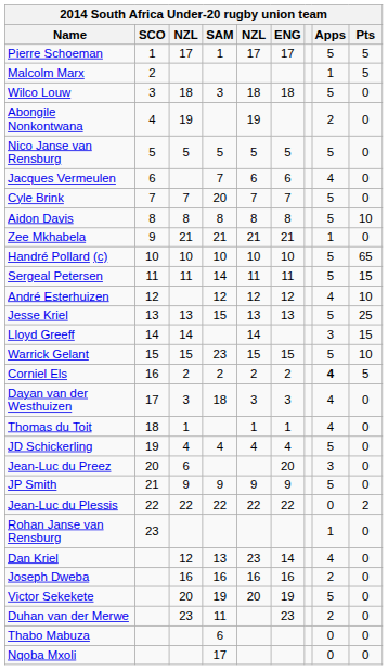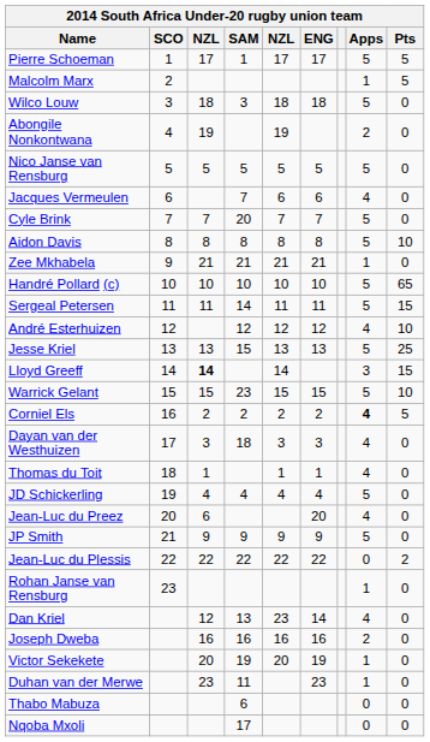Lloyd Greeff | column 3: normal -> bold
Jean-Luc du Preez | Apps: 3 -> 4
Victor Sekekete | Apps: 5 -> 1
Duhan van der Merwe | Apps: 2 -> 1
